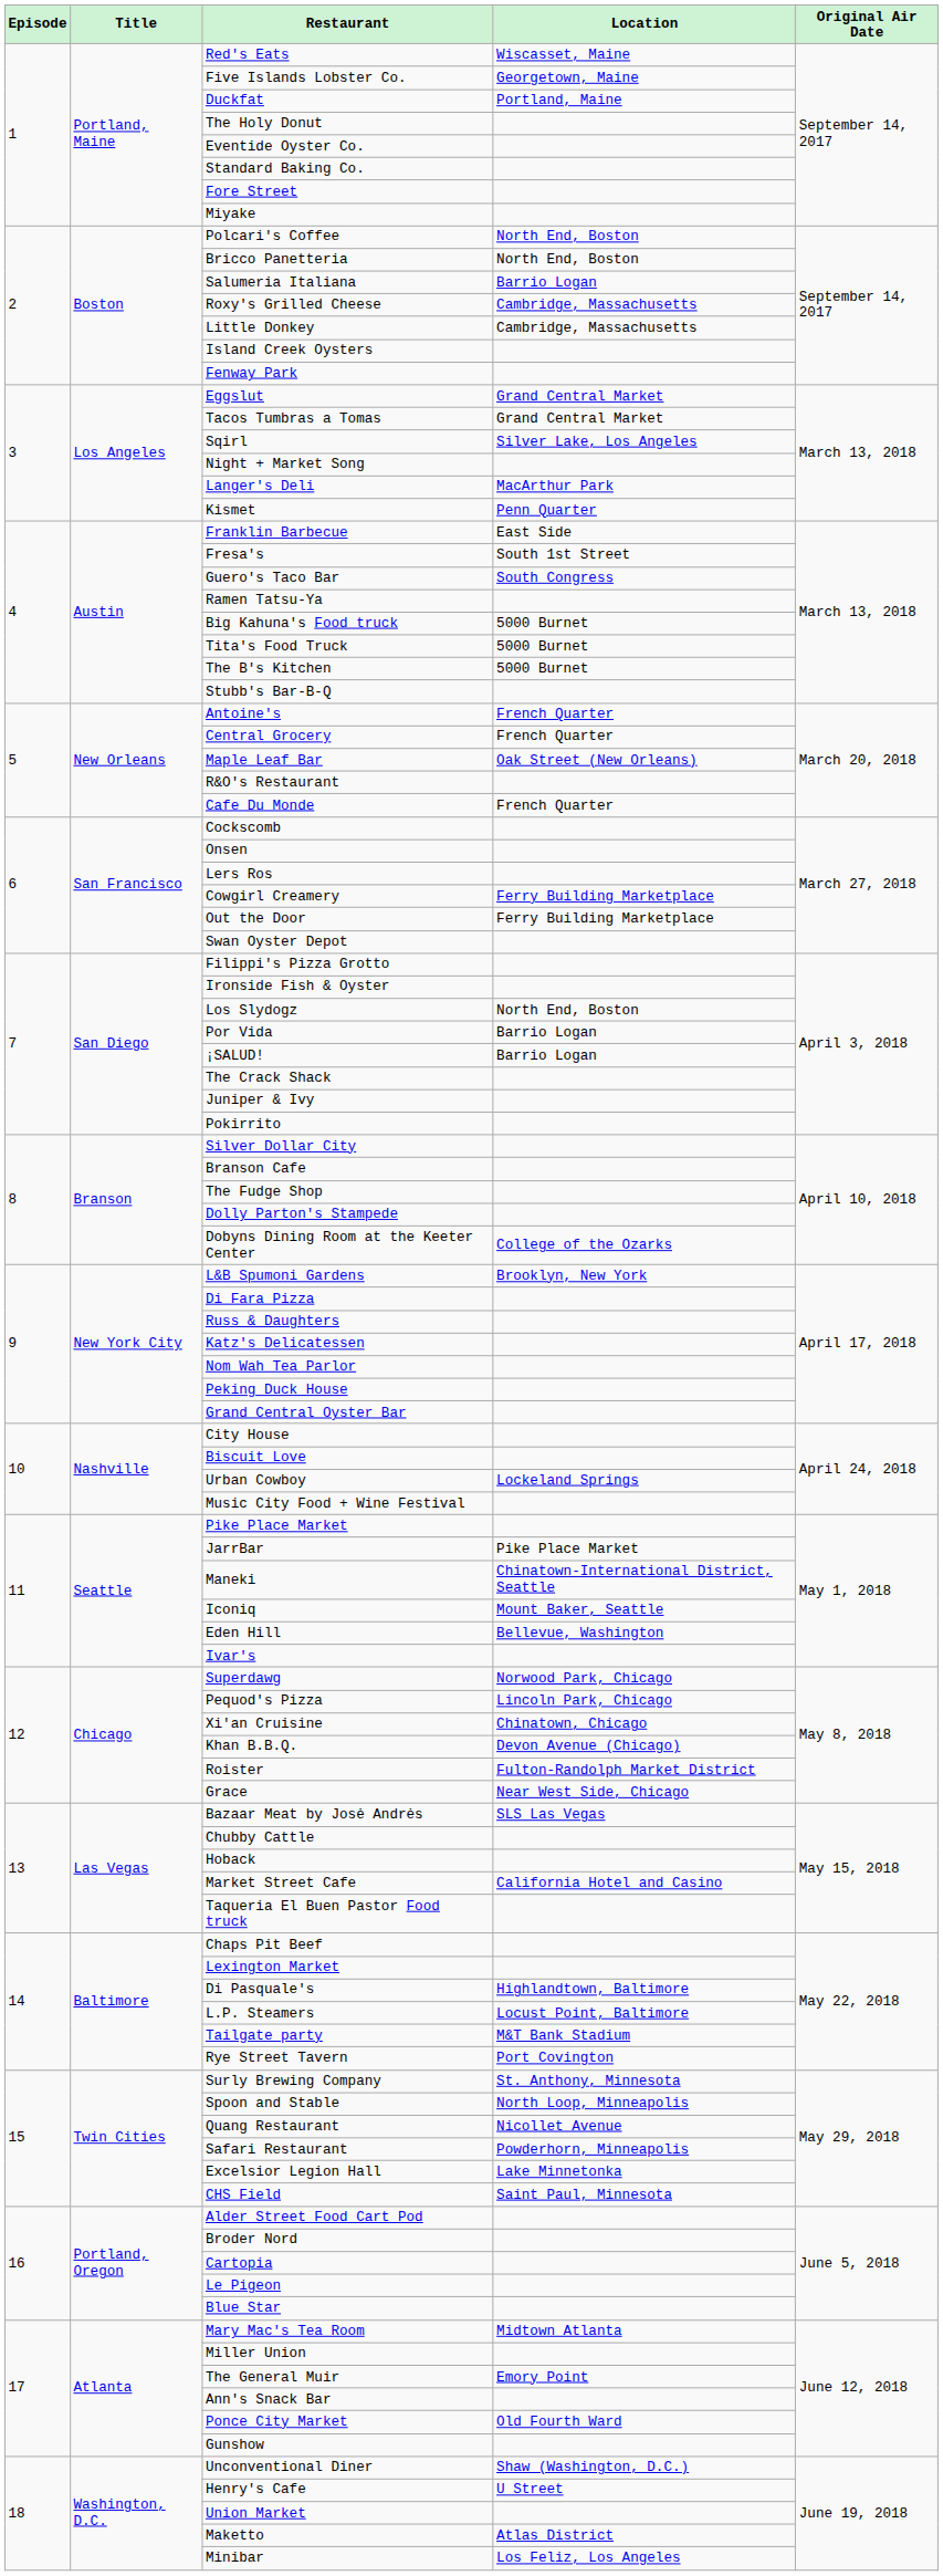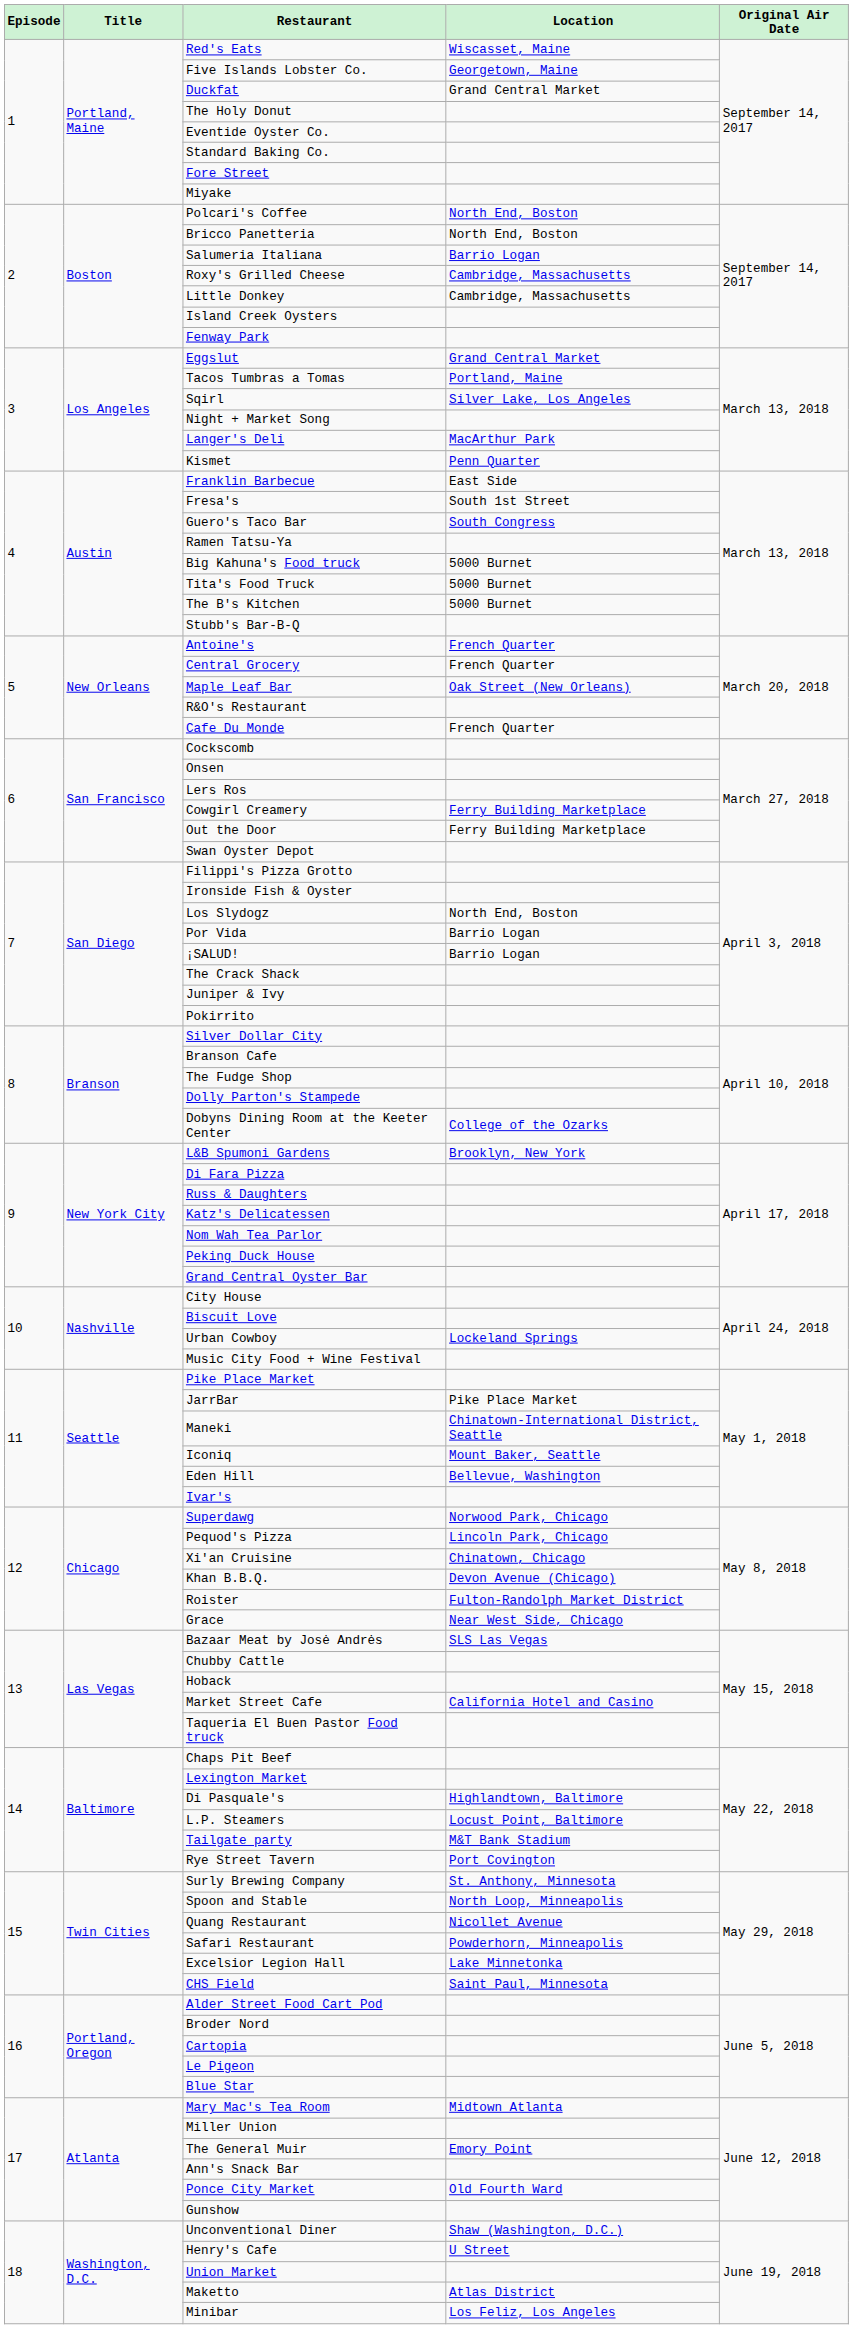Duckfat | Location: Portland, Maine -> Grand Central Market
Tacos Tumbras a Tomas | Location: Grand Central Market -> Portland, Maine
